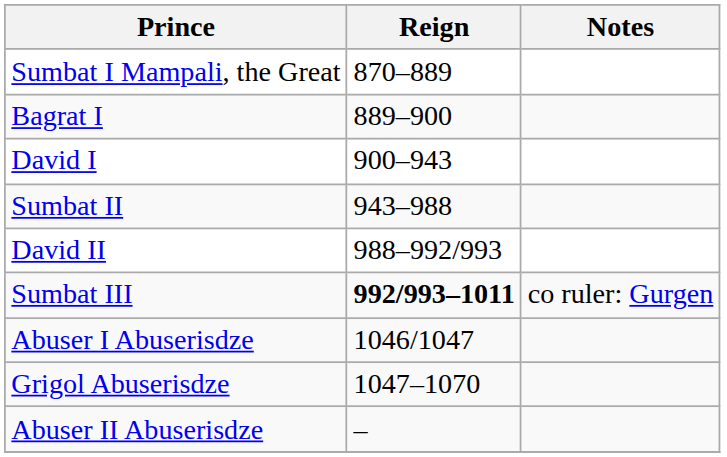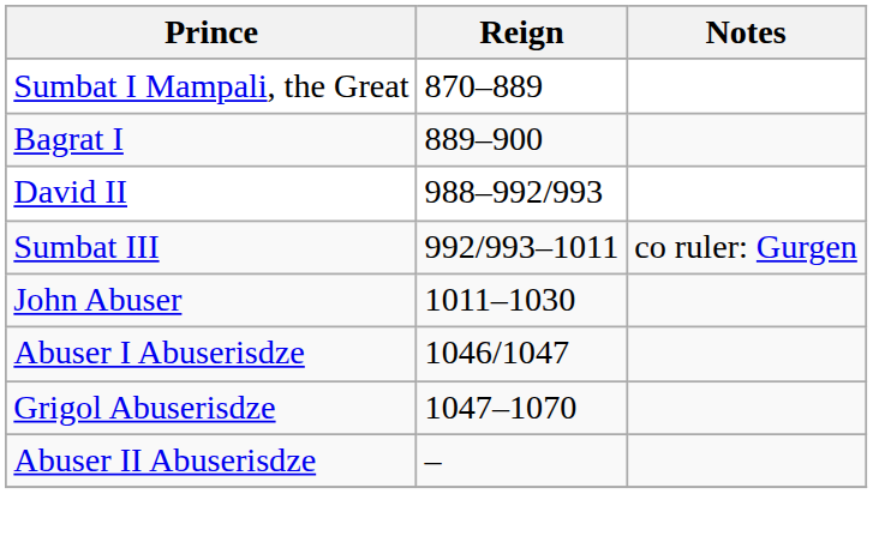- row: David I | 900–943
- row: Sumbat II | 943–988
Sumbat III | Reign: bold -> normal
+ row: John Abuser | 1011–1030
